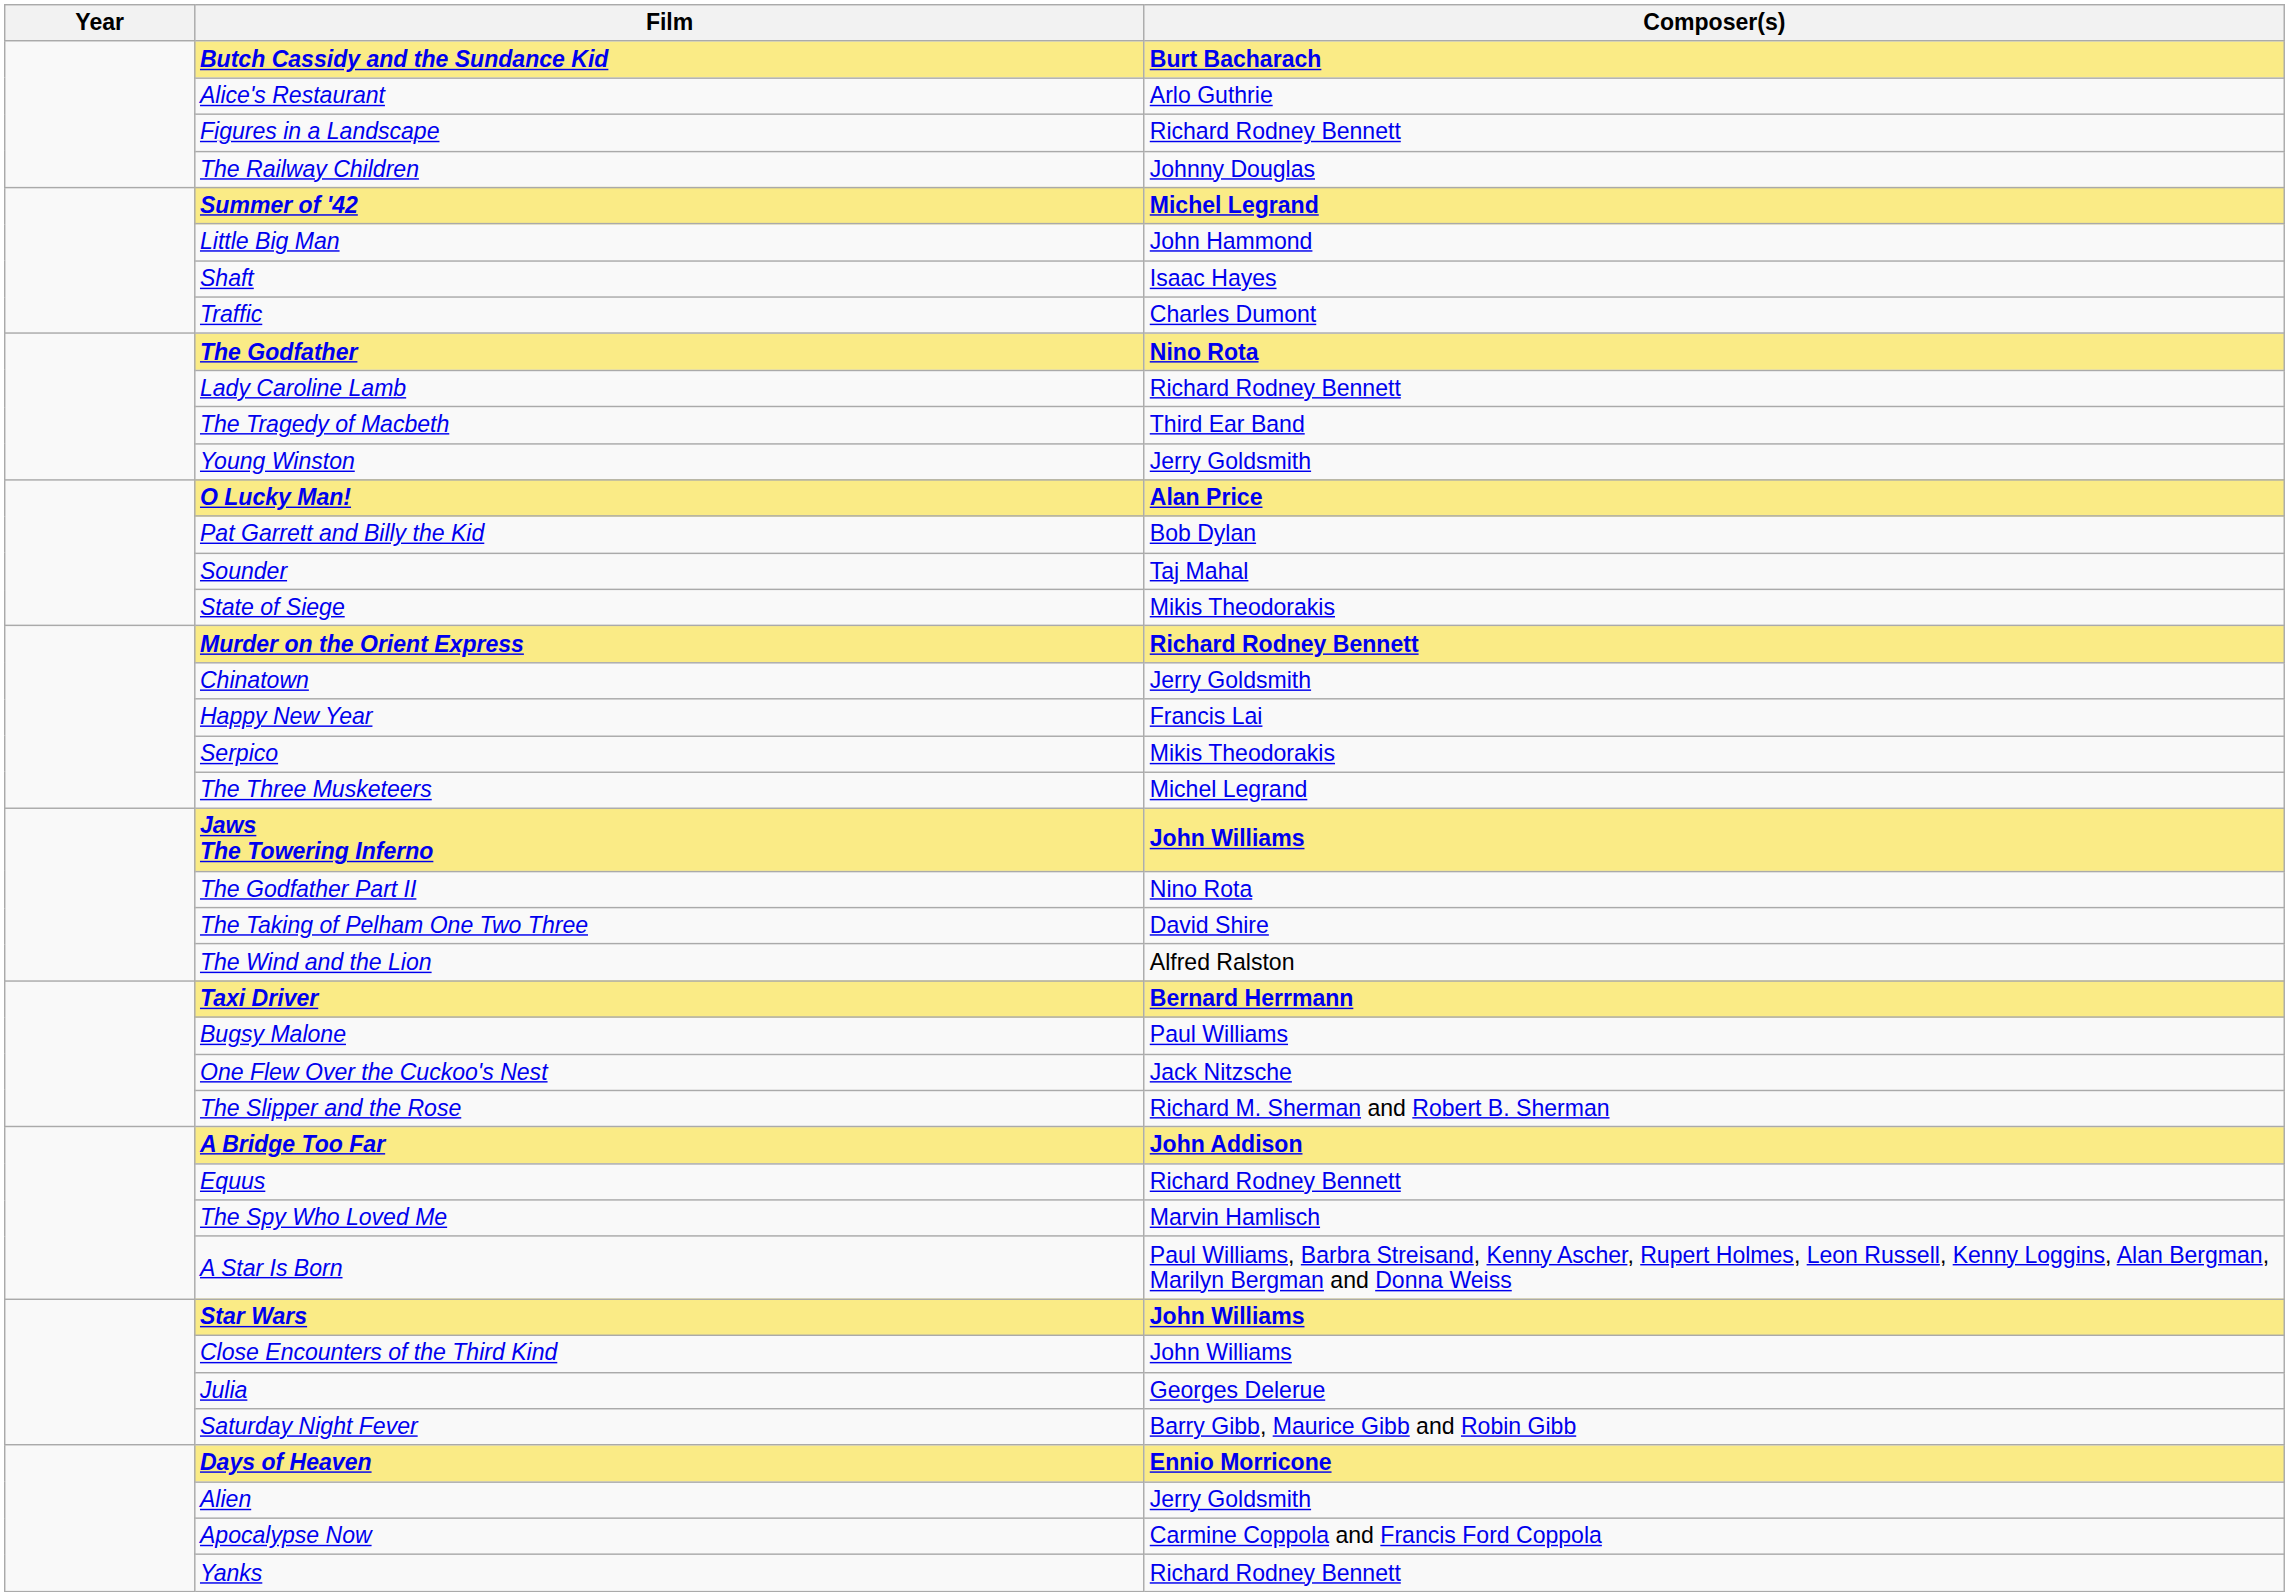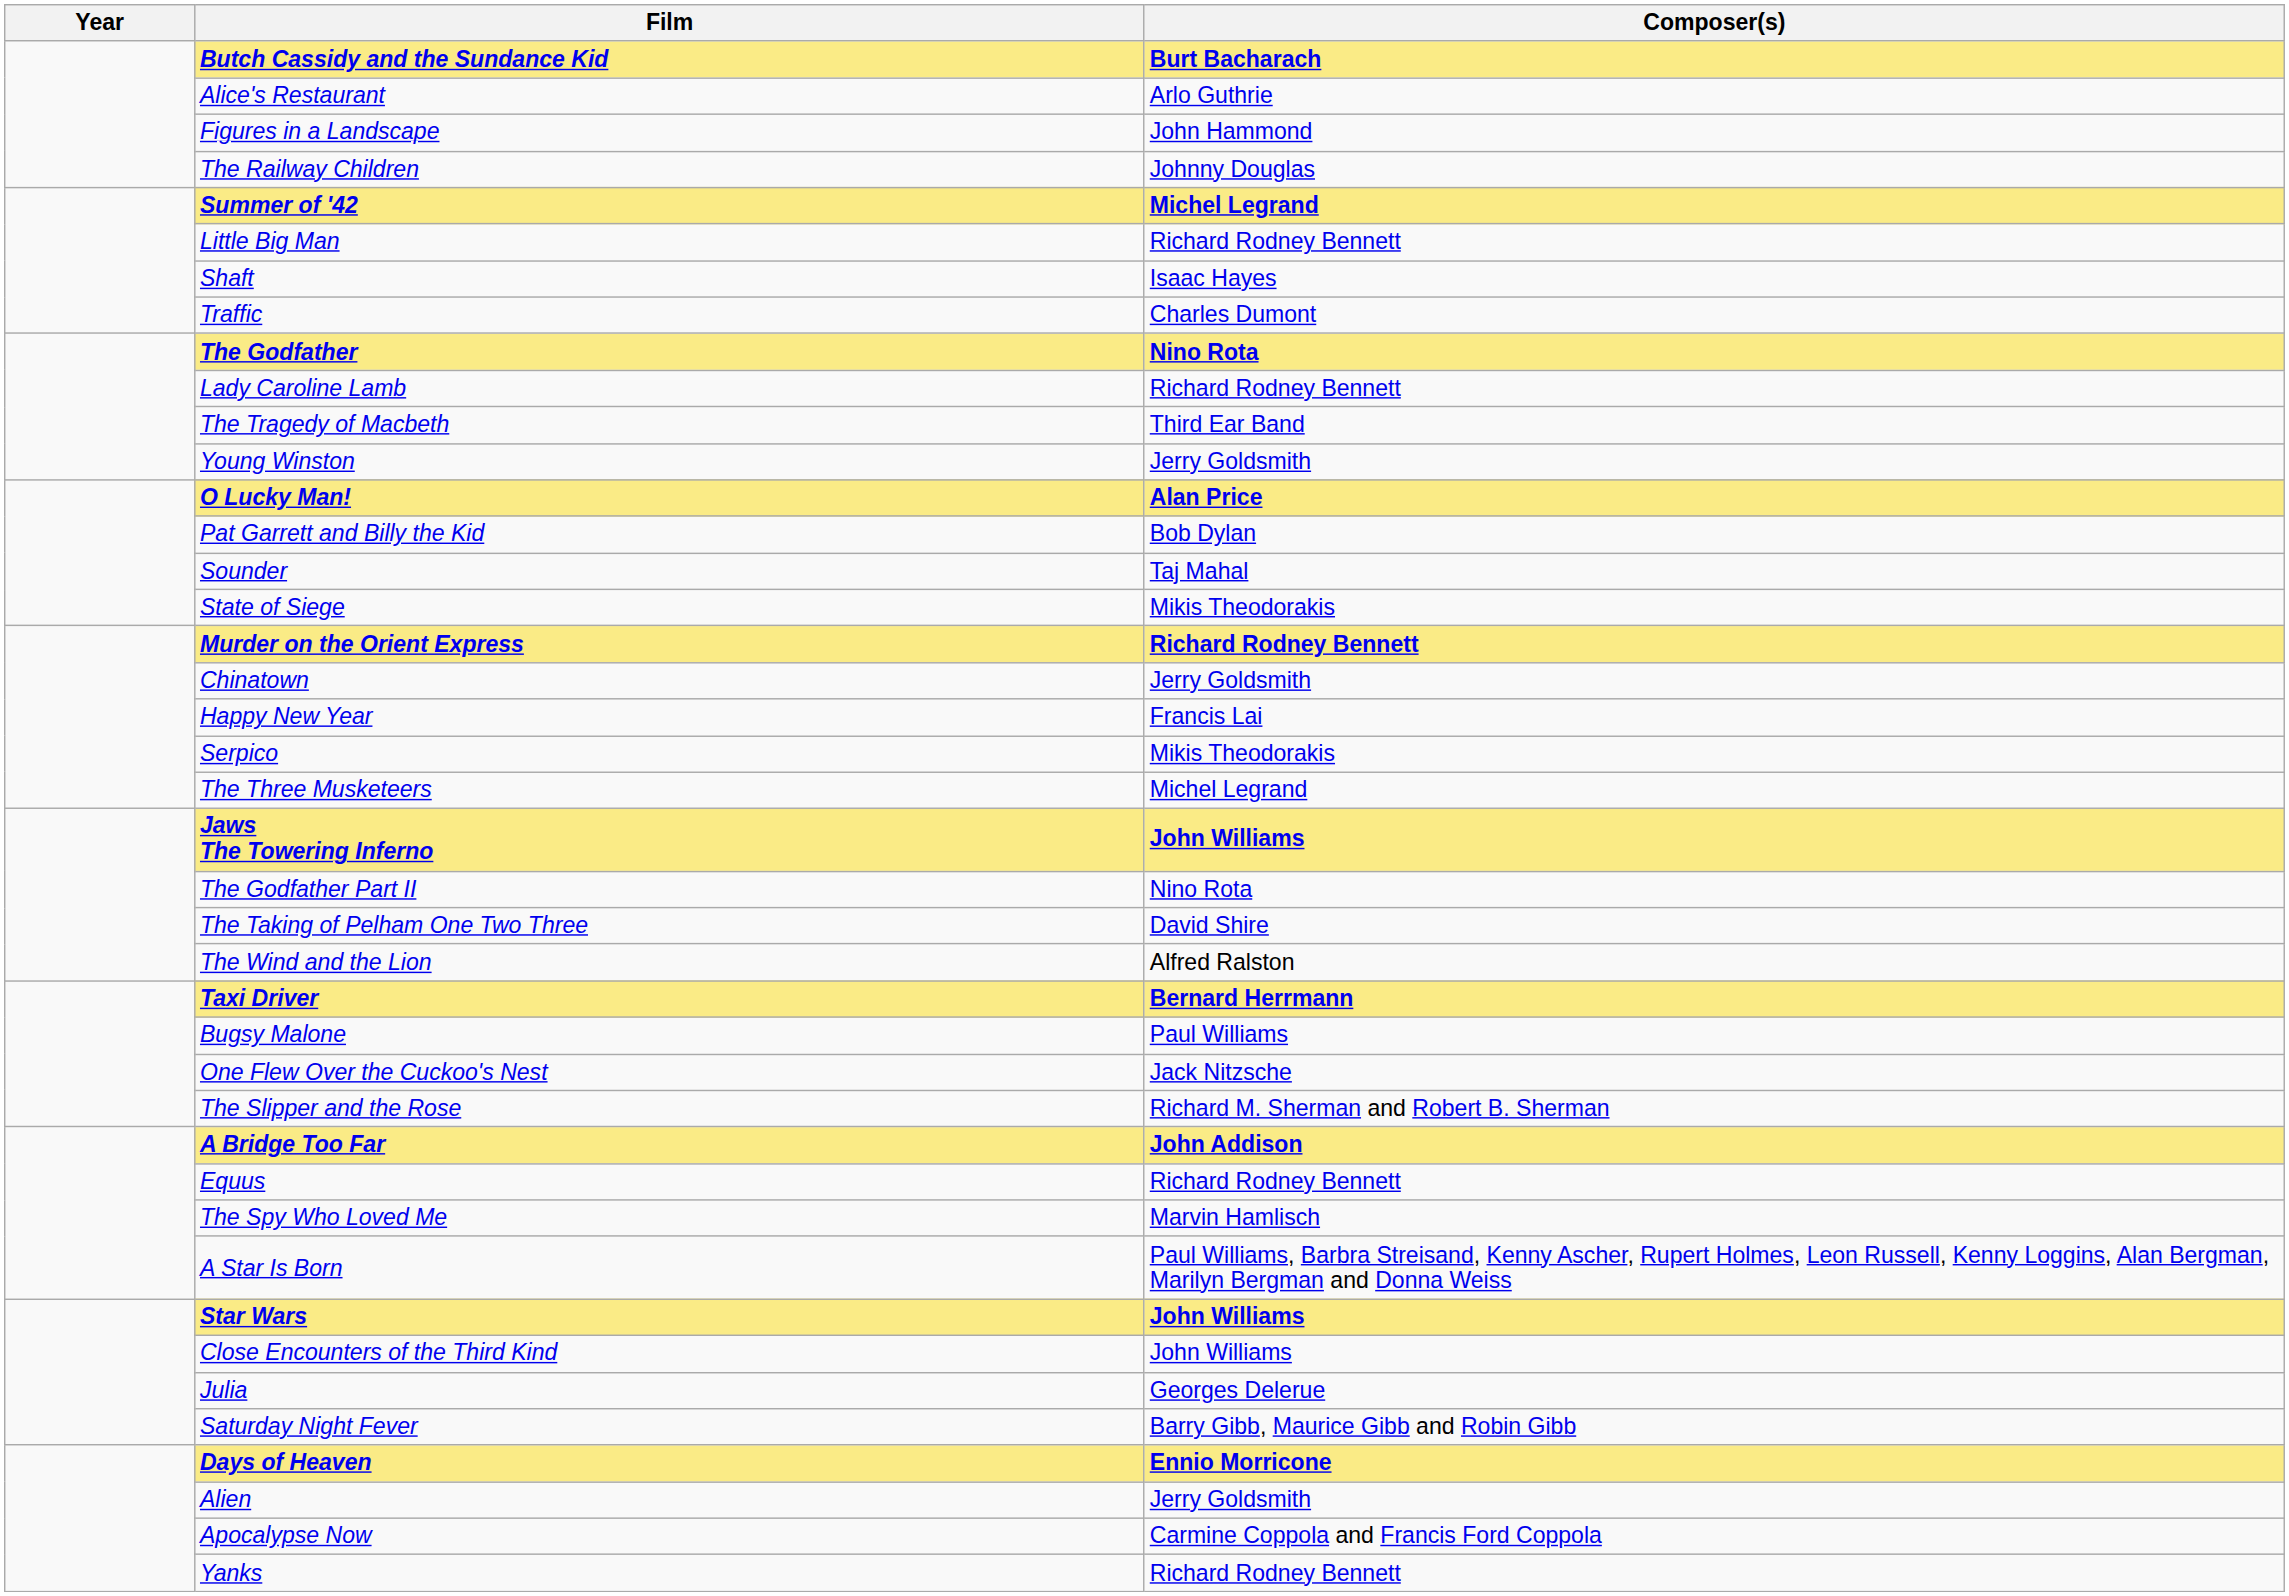Figures in a Landscape | Composer(s): Richard Rodney Bennett -> John Hammond
Little Big Man | Composer(s): John Hammond -> Richard Rodney Bennett
